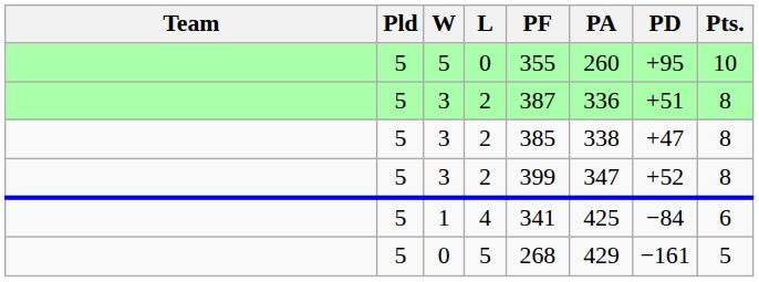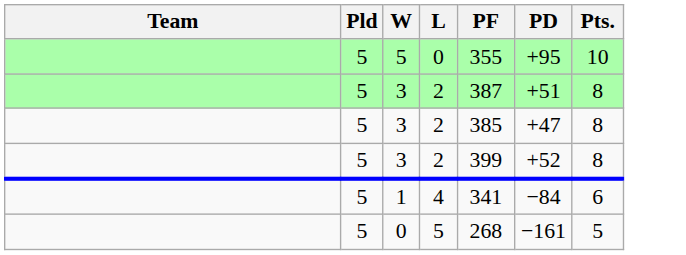- column: PA | 260 | 336 | 338 | 347 | 425 | 429
